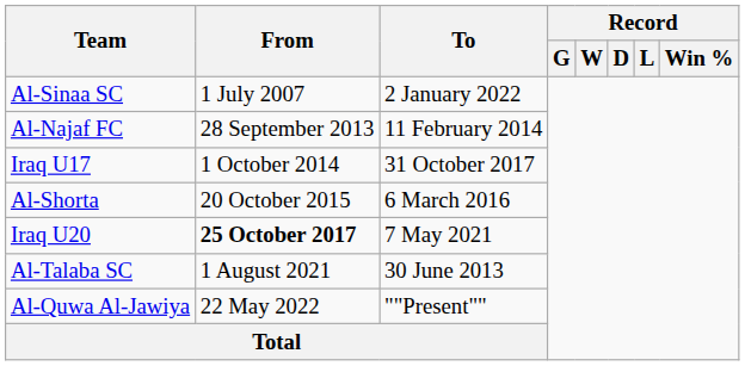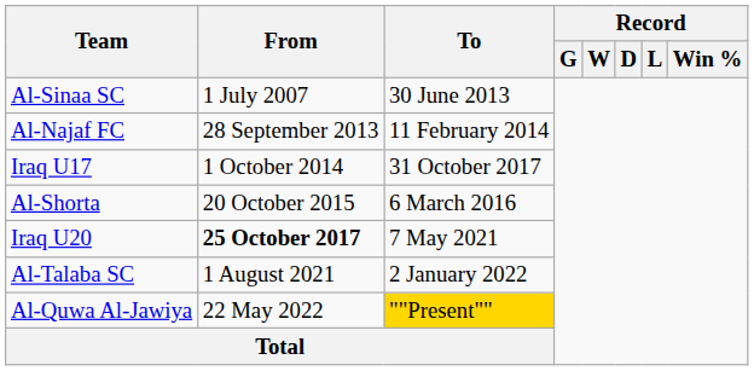Al-Sinaa SC | To: 2 January 2022 -> 30 June 2013
Al-Talaba SC | To: 30 June 2013 -> 2 January 2022
Al-Quwa Al-Jawiya | To: no background -> gold background
